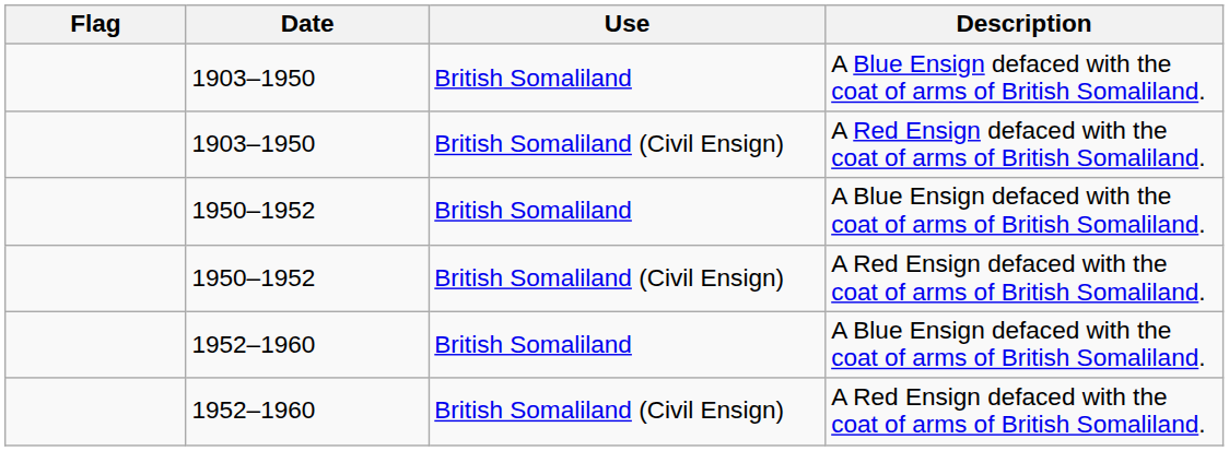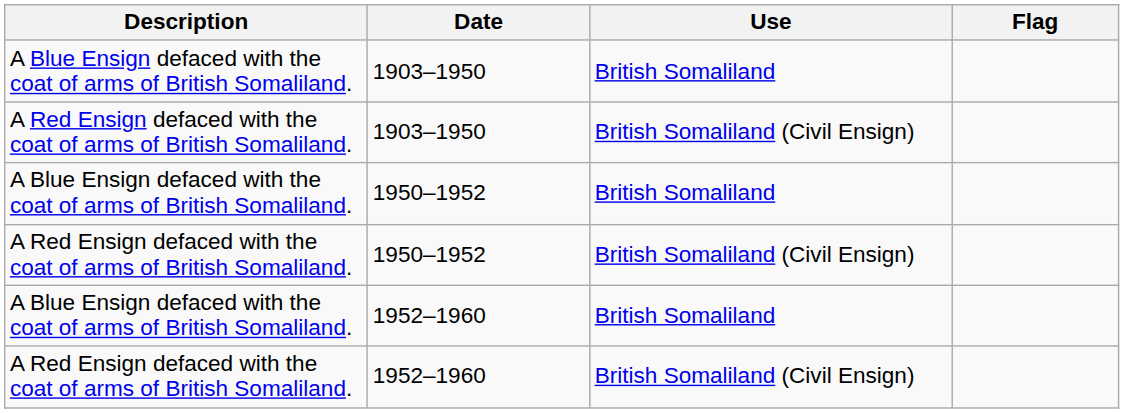columns swapped: Flag <-> Description
